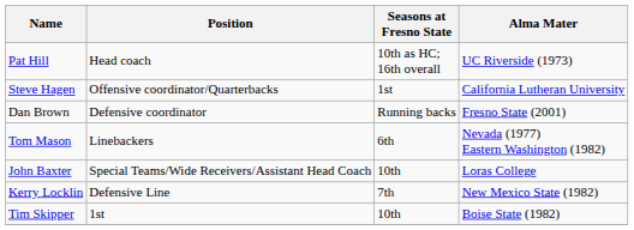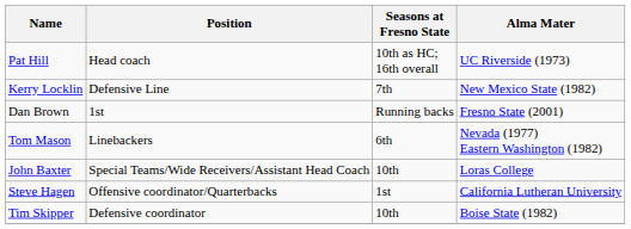rows swapped: Steve Hagen <-> Kerry Locklin
Dan Brown | Position: Defensive coordinator -> 1st
Tim Skipper | Position: 1st -> Defensive coordinator
